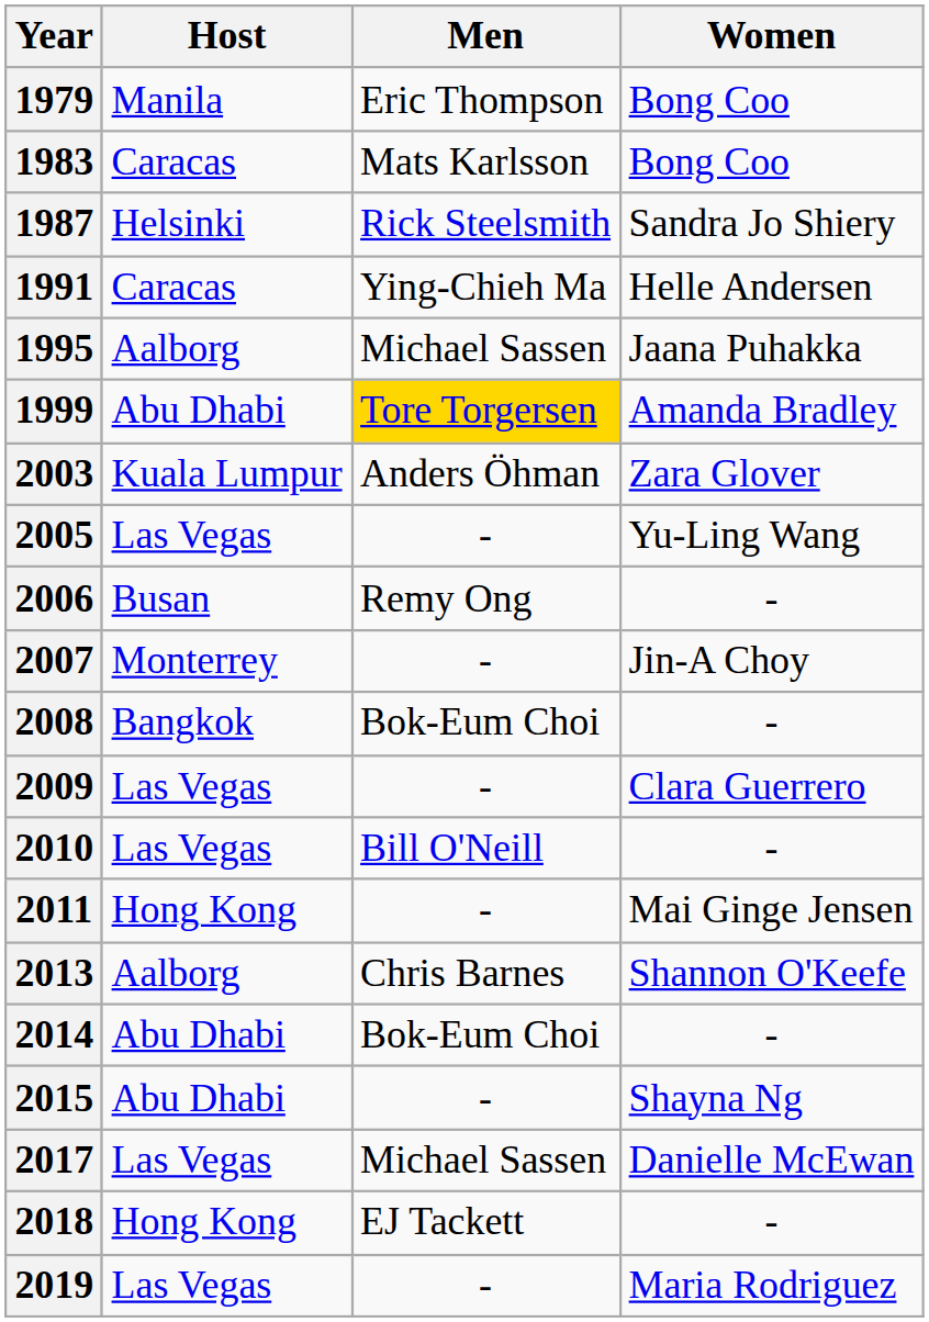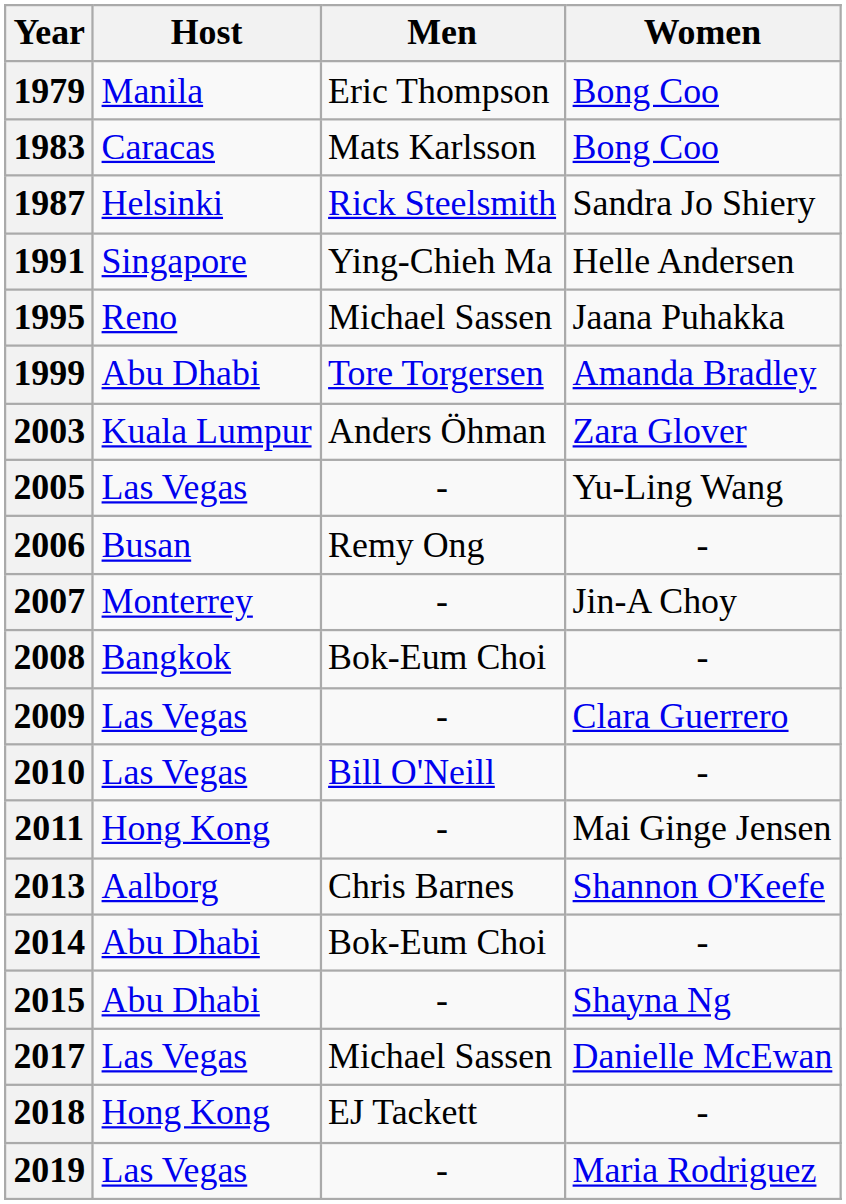1991 | Host: Caracas -> Singapore
1995 | Host: Aalborg -> Reno
1999 | Men: gold background -> no background
